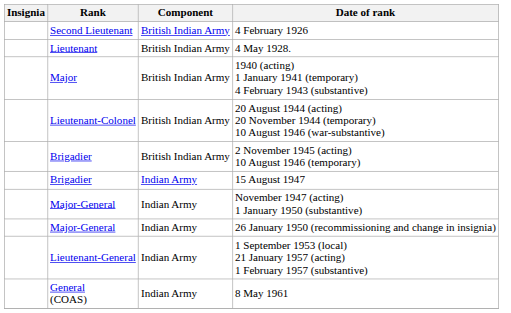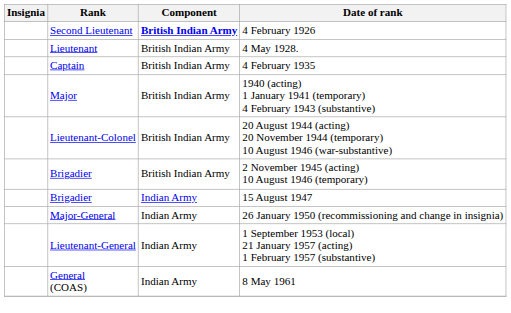4 February 1926 | Component: normal -> bold
+ row: Captain | British Indian Army | 4 February 1935
- row: Major-General | Indian Army | November 1947 (acting) 1 January 1950 (substantive)
